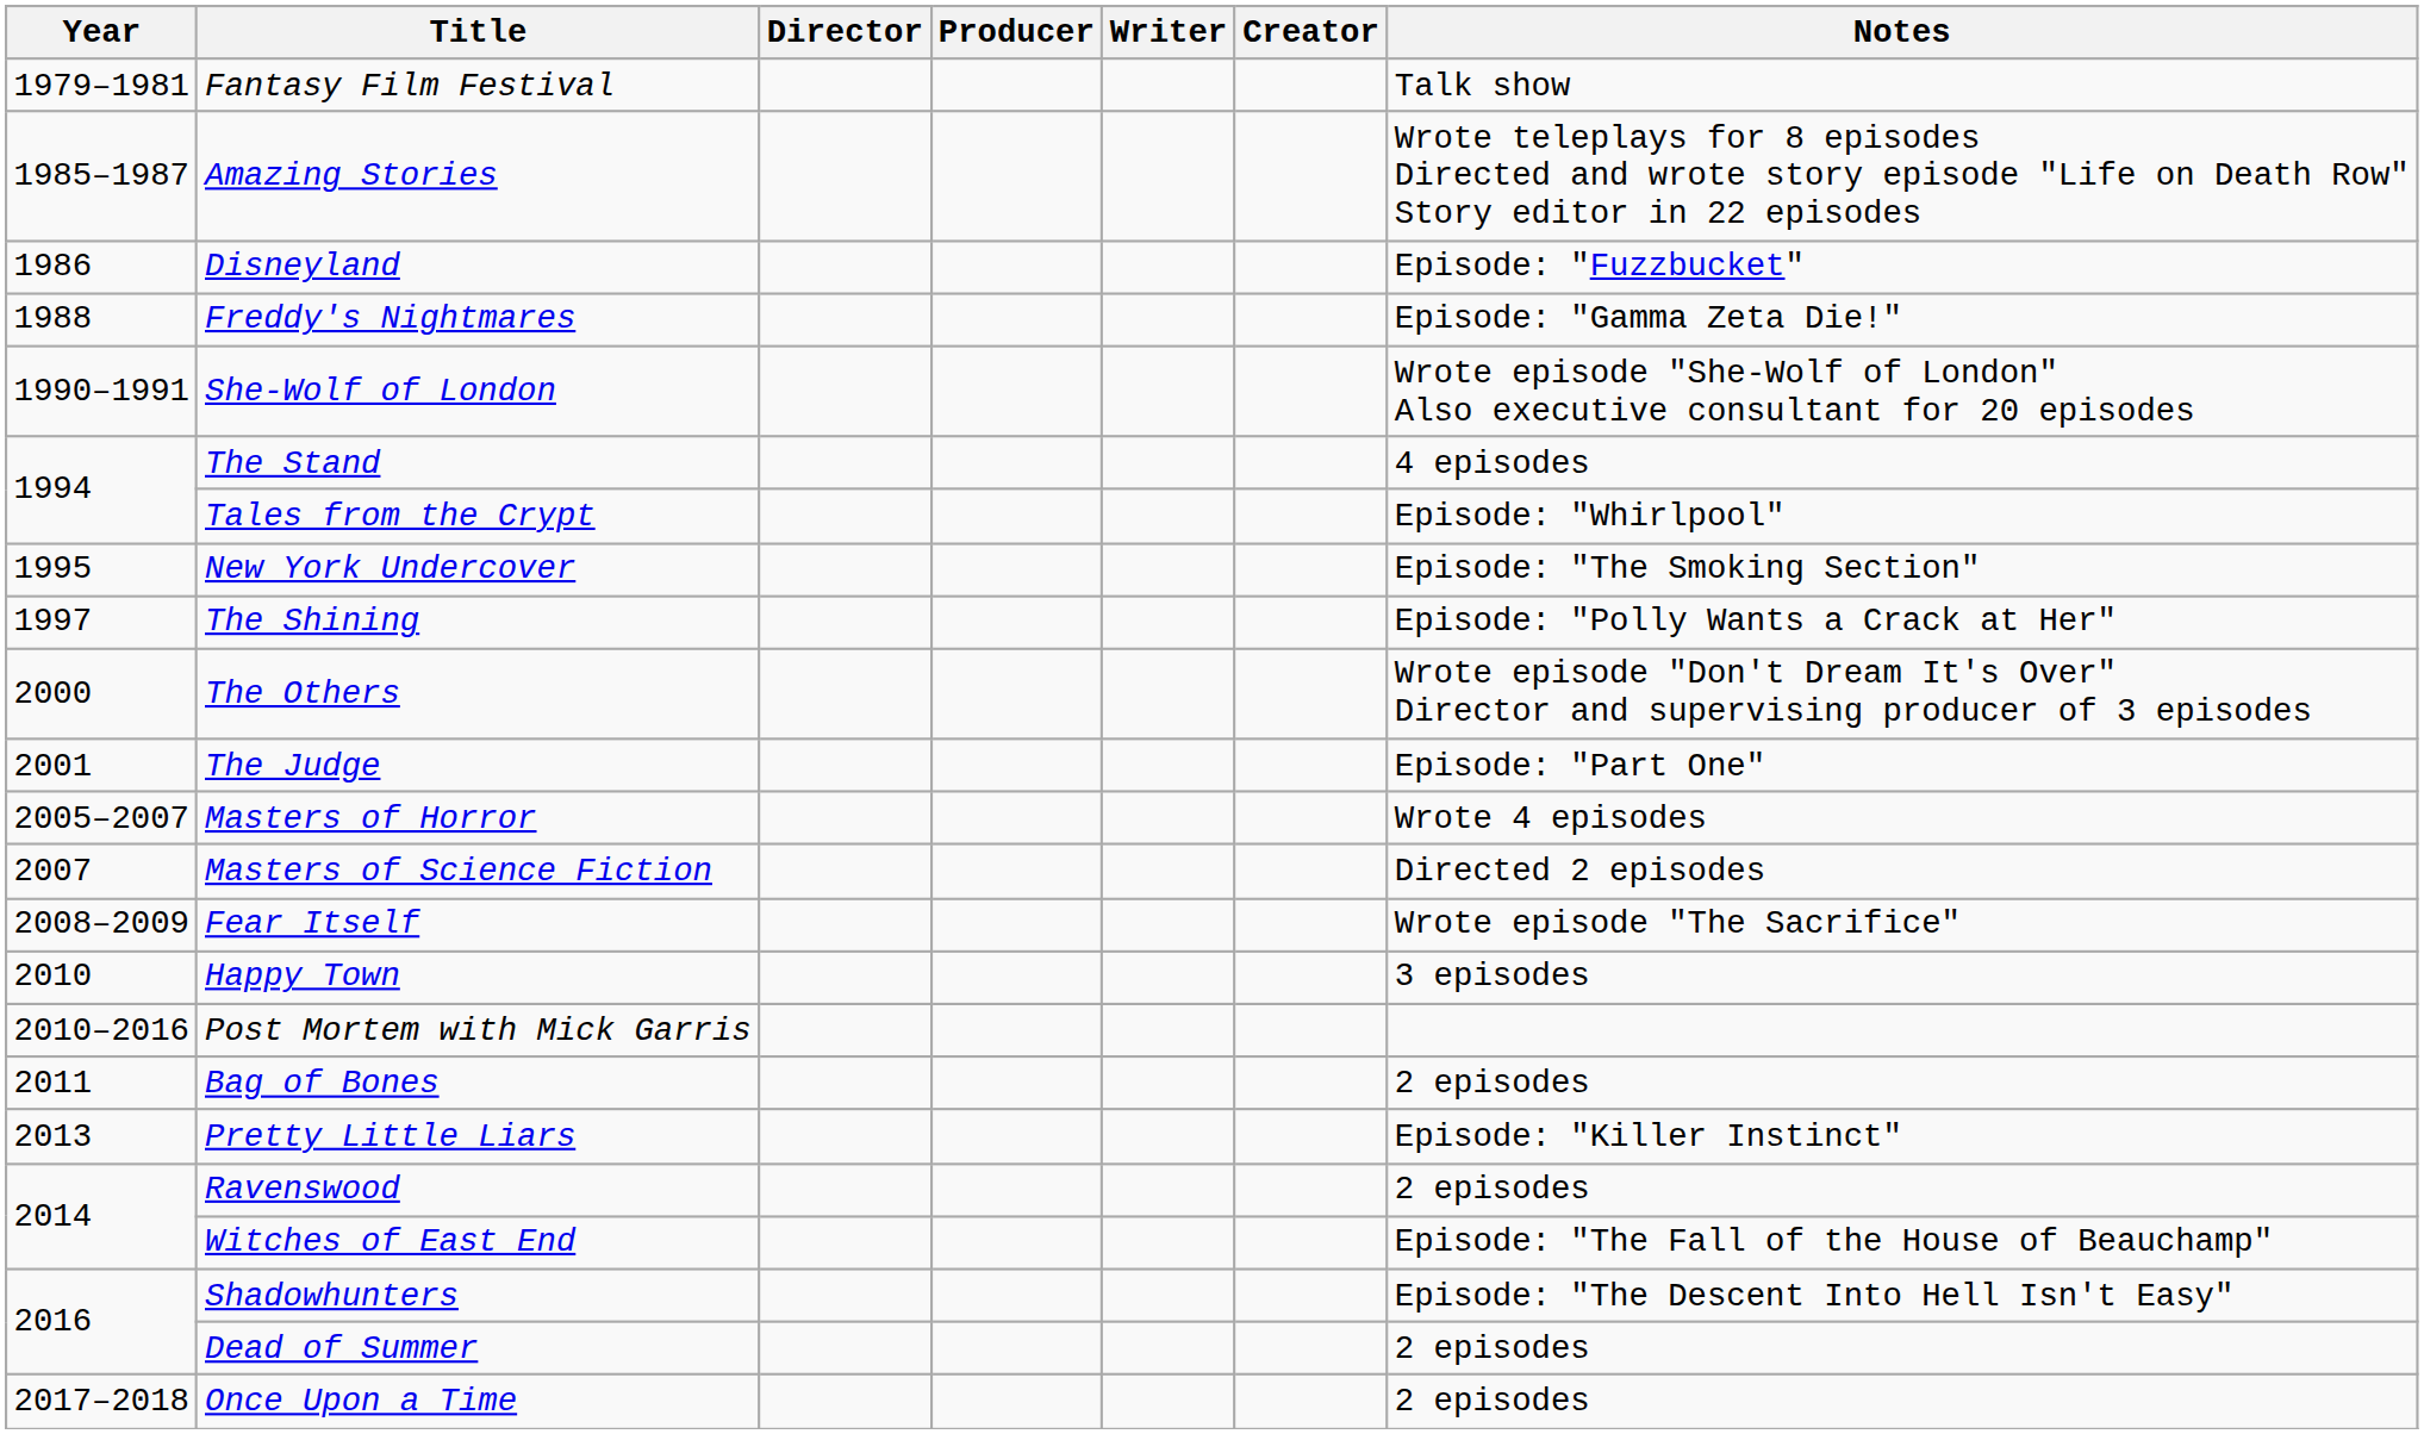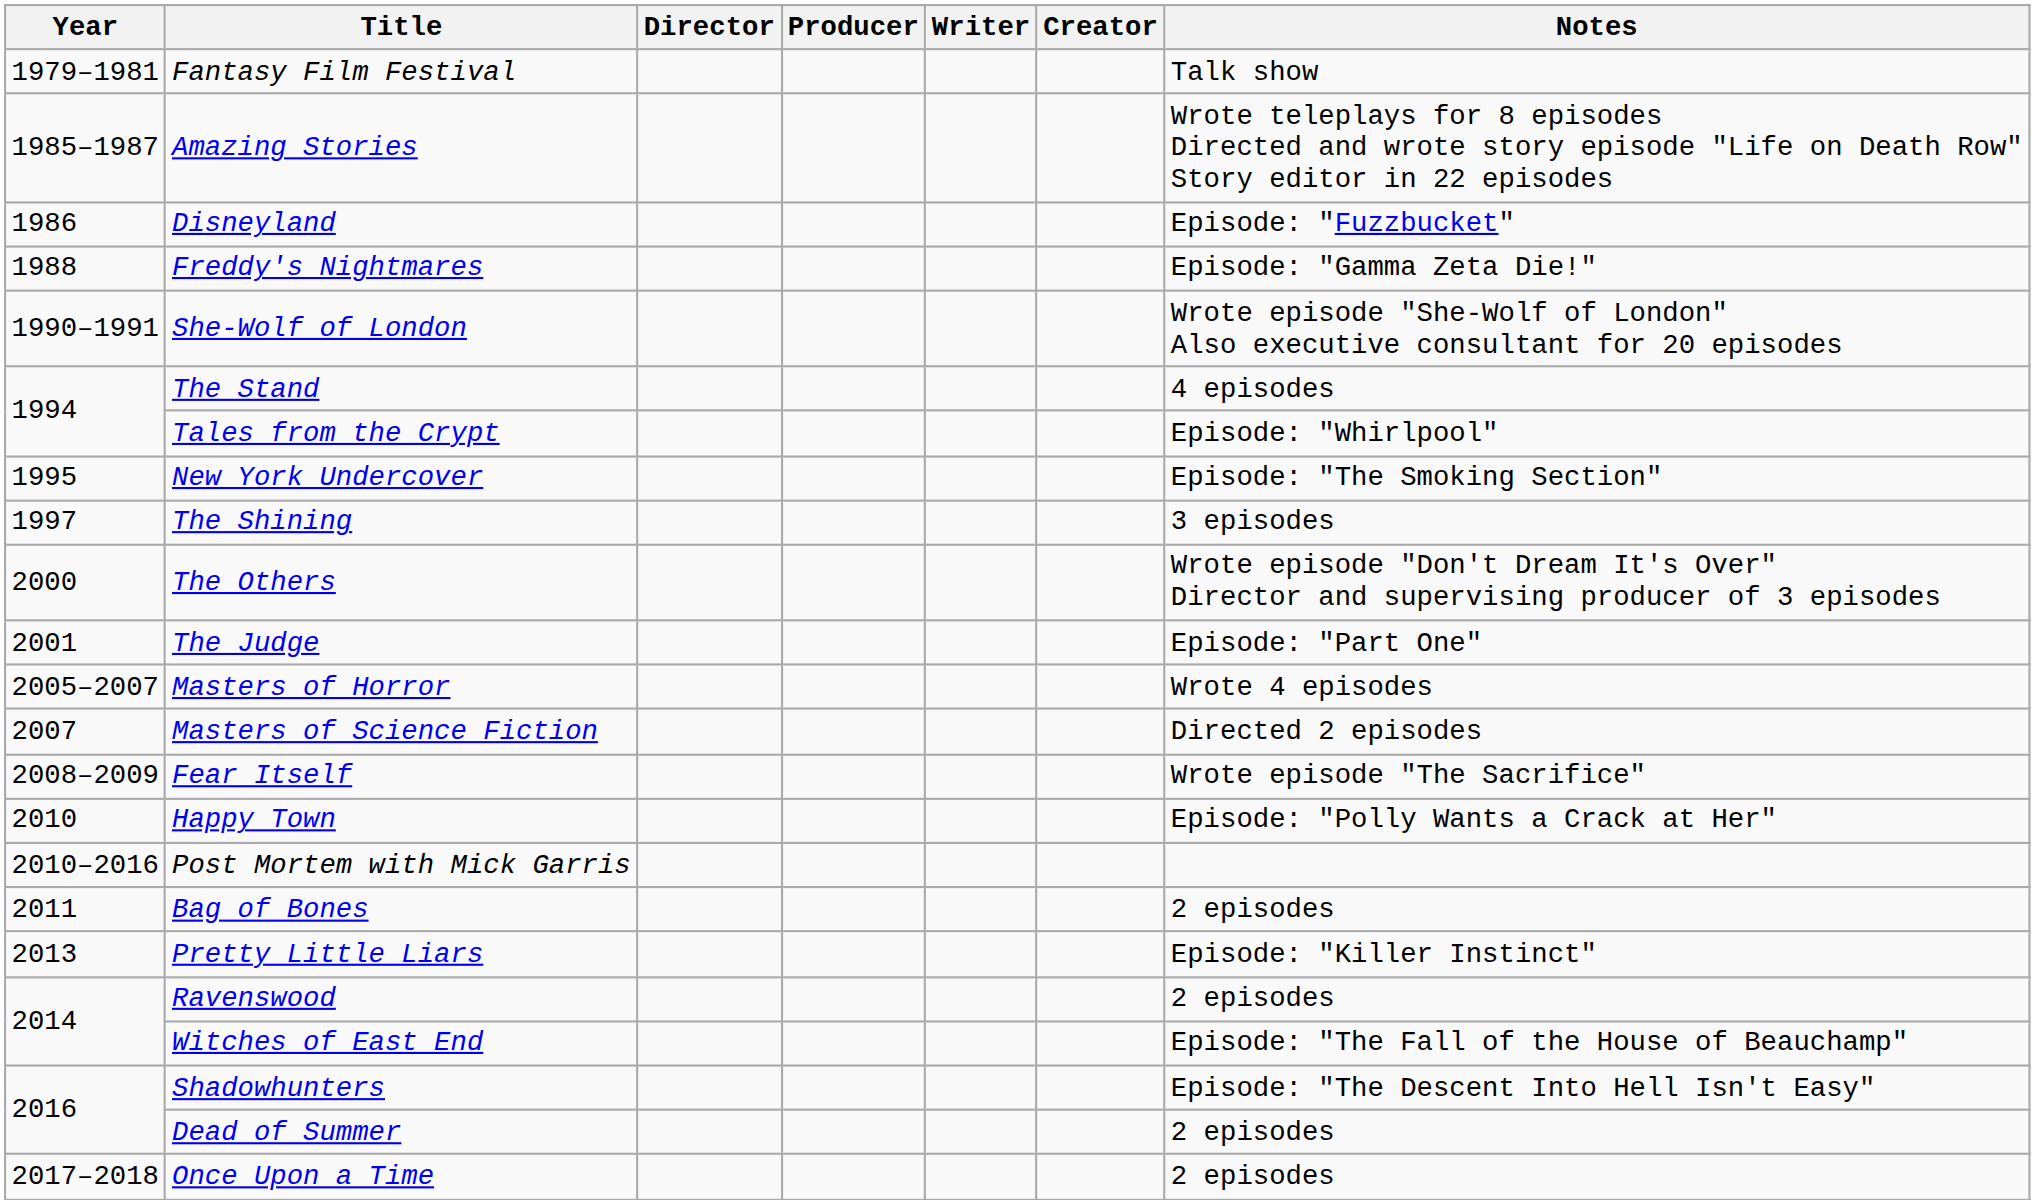The Shining | Notes: Episode: "Polly Wants a Crack at Her" -> 3 episodes
Happy Town | Notes: 3 episodes -> Episode: "Polly Wants a Crack at Her"
